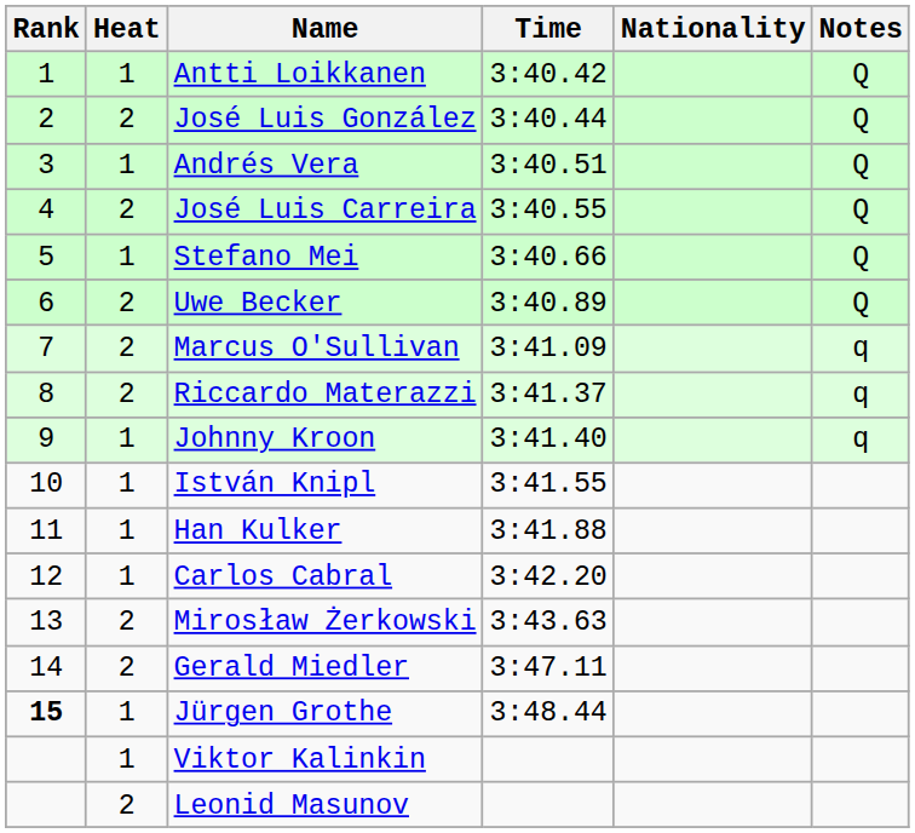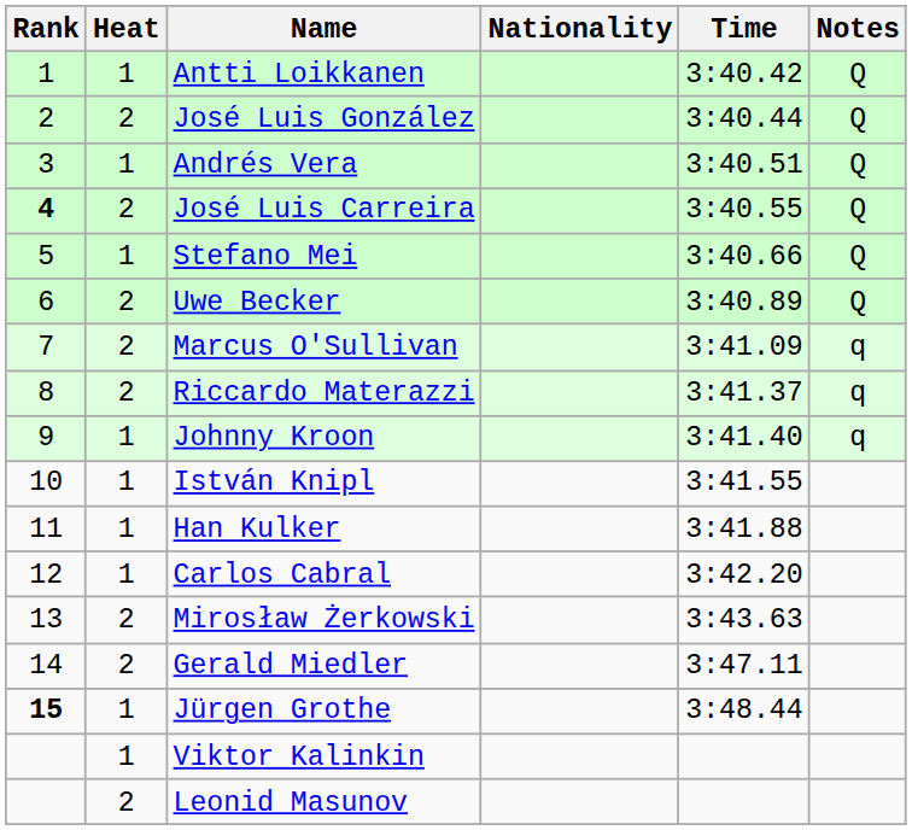columns swapped: Nationality <-> Time
José Luis Carreira | Rank: normal -> bold
